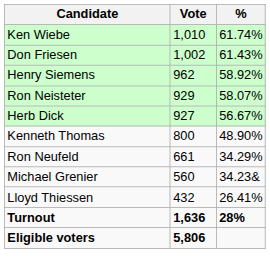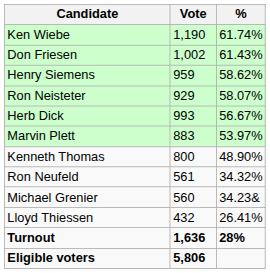Ken Wiebe | Vote: 1,010 -> 1,190
Henry Siemens | Vote: 962 -> 959
Henry Siemens | %: 58.92% -> 58.62%
Herb Dick | Vote: 927 -> 993
+ row: Marvin Plett | 883 | 53.97%
Ron Neufeld | Vote: 661 -> 561
Ron Neufeld | %: 34.29% -> 34.32%
